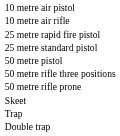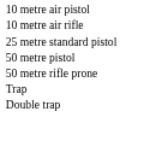- row: 25 metre rapid fire pistol
- row: 50 metre rifle three positions
- row: Skeet
